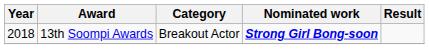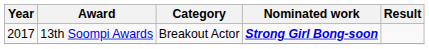13th Soompi Awards | Year: 2018 -> 2017
